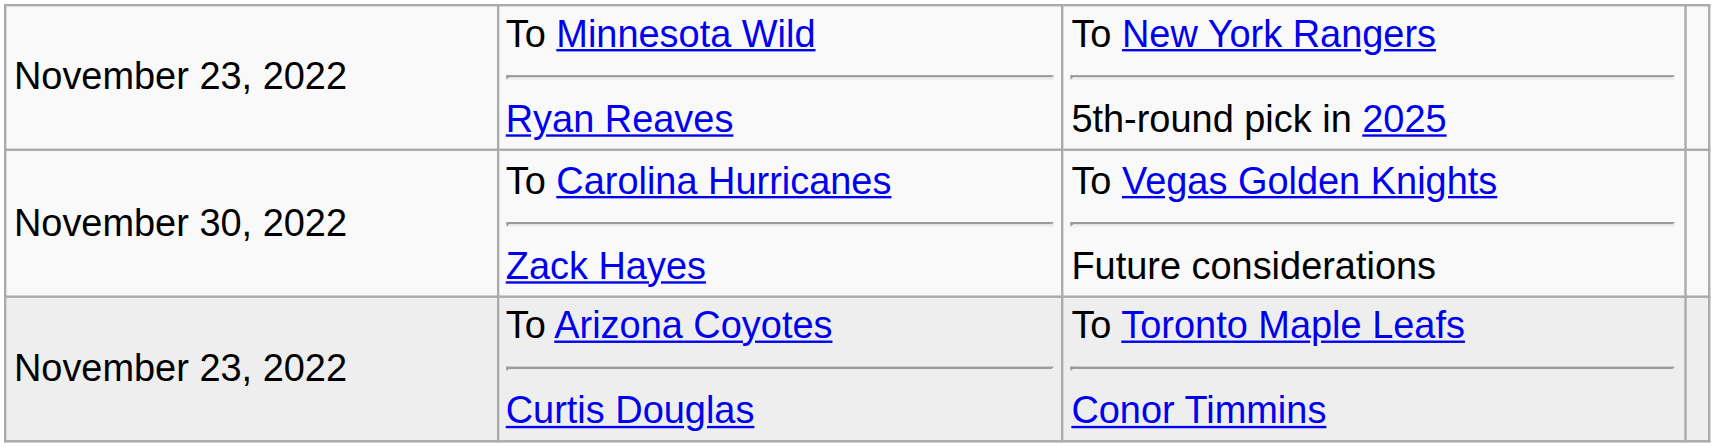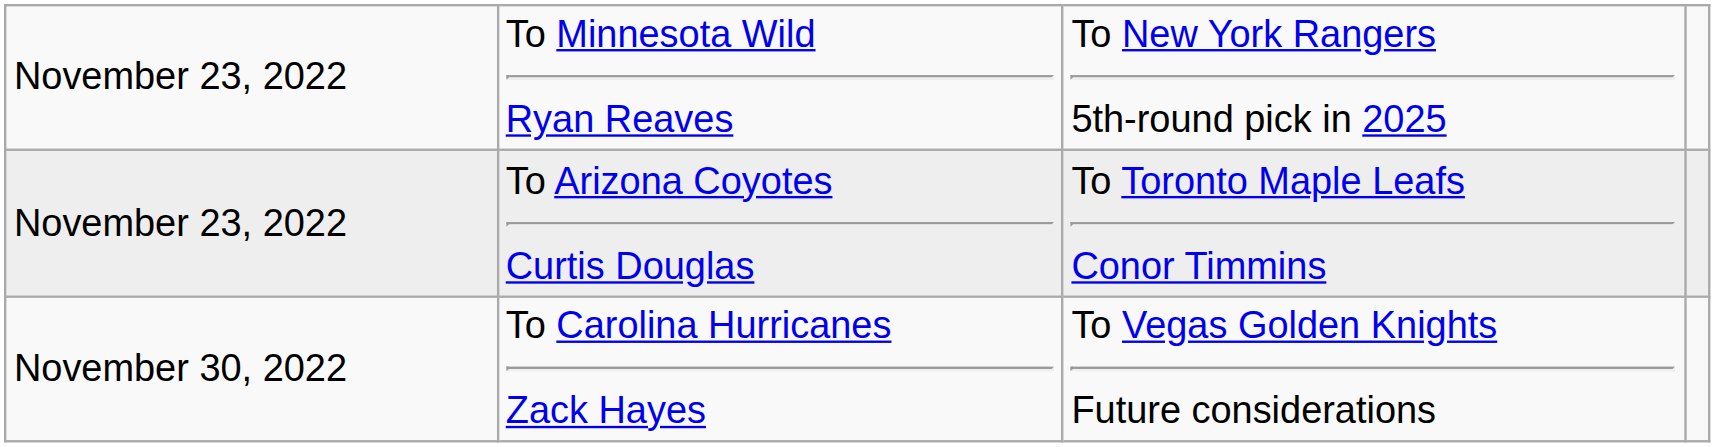rows swapped: November 23, 2022 / To Arizona Coyotes Curtis Douglas <-> November 30, 2022
